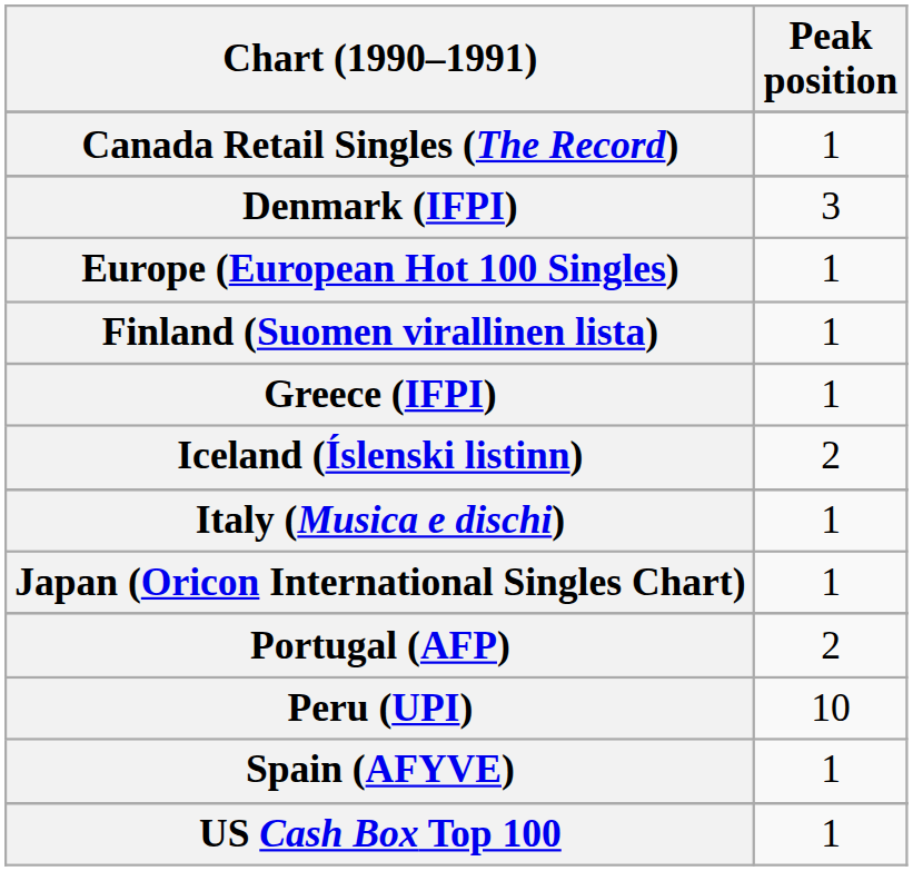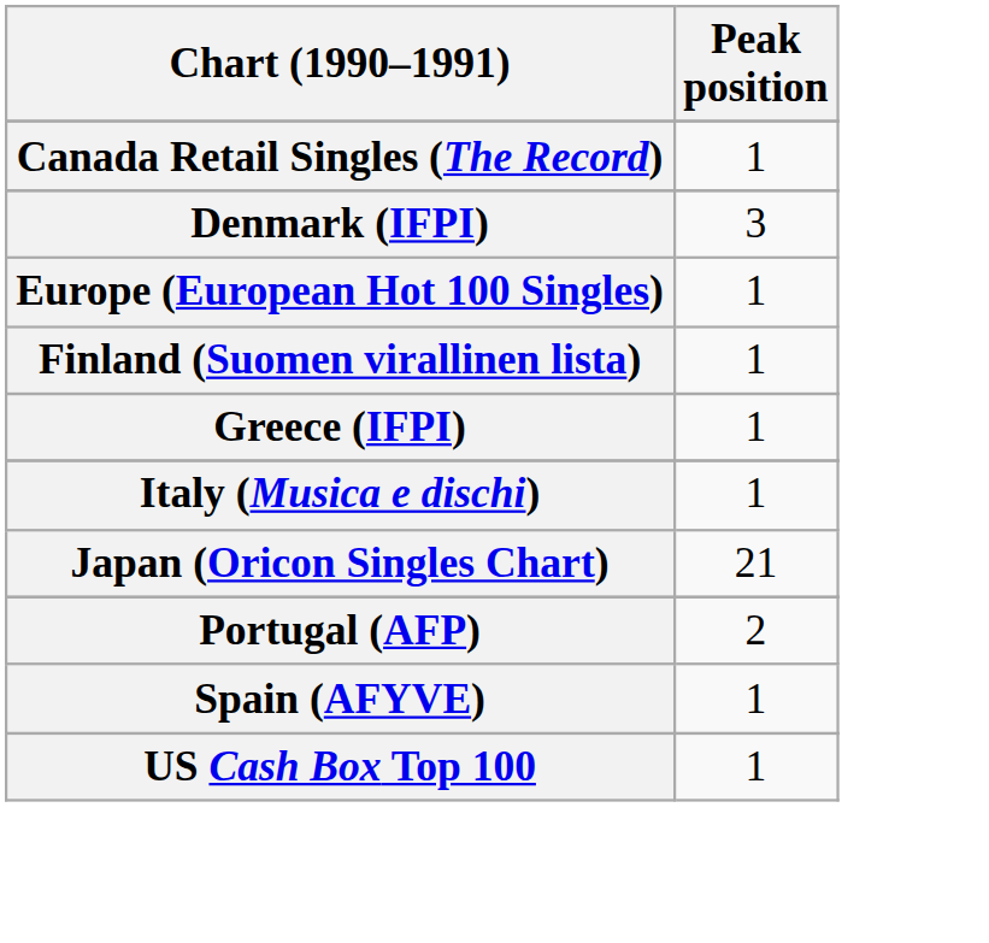- row: Iceland (Íslenski listinn) | 2
+ row: Japan (Oricon Singles Chart) | 21
- row: Japan (Oricon International Singles Chart) | 1
- row: Peru (UPI) | 10
